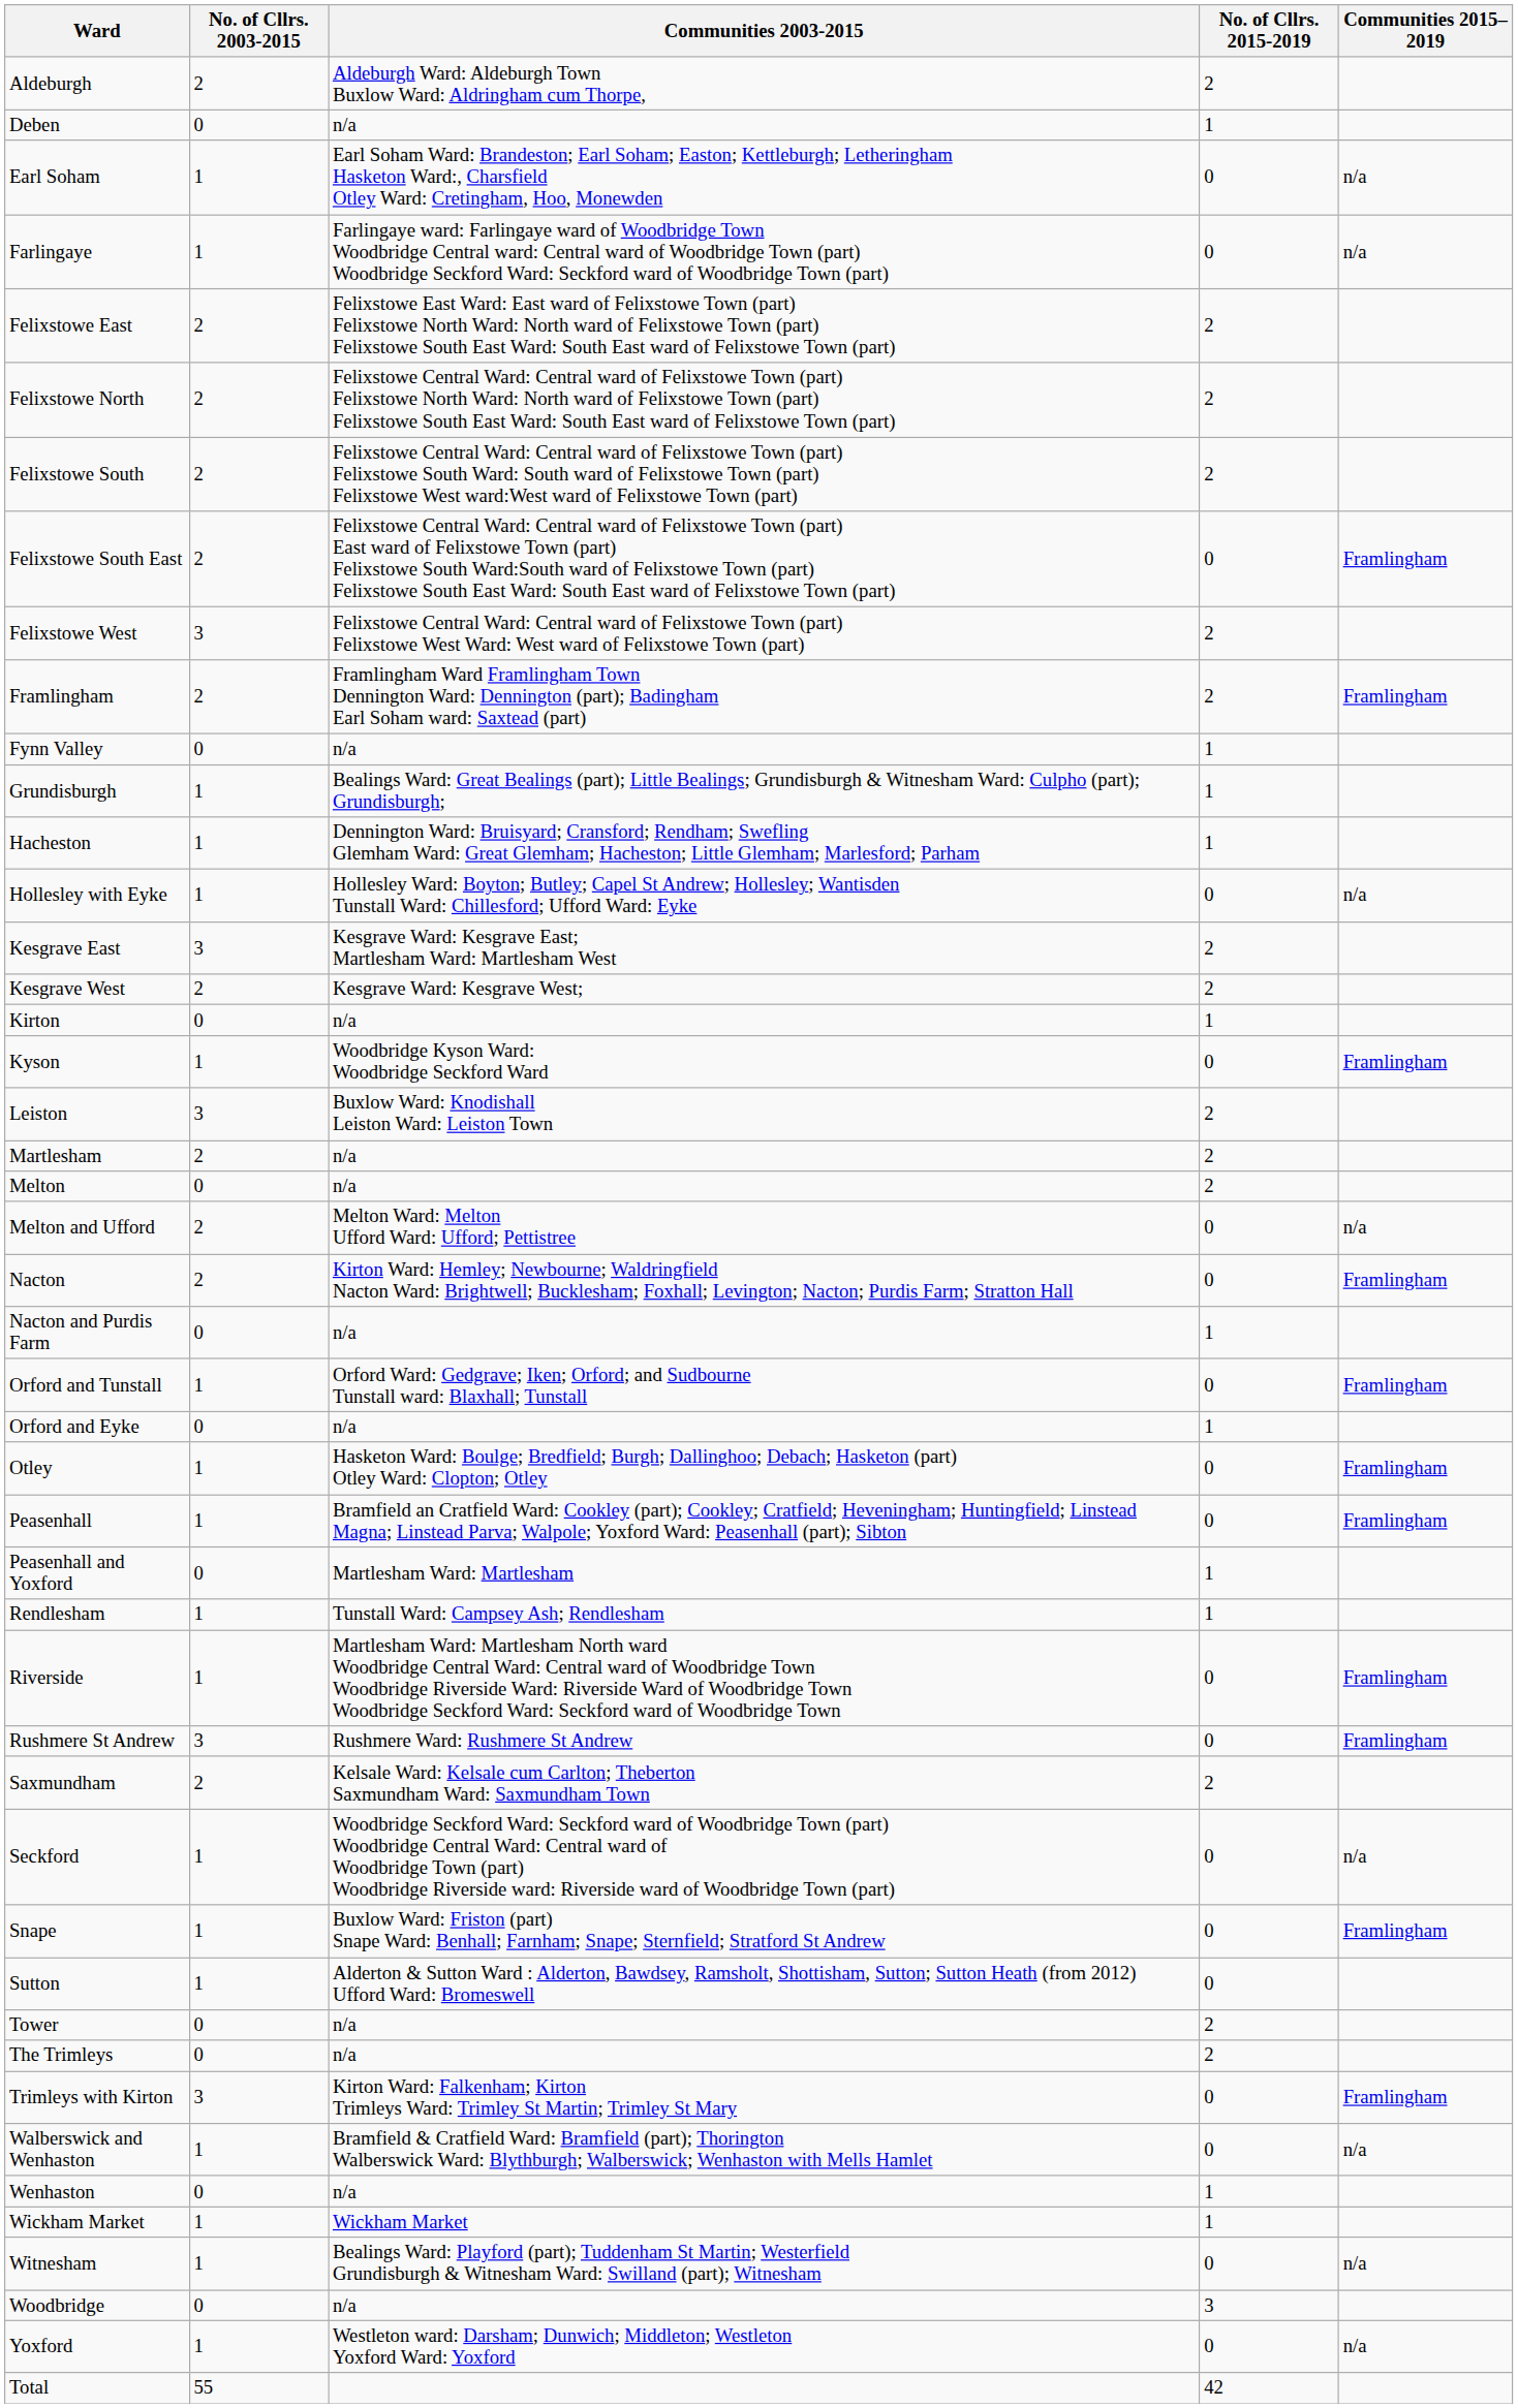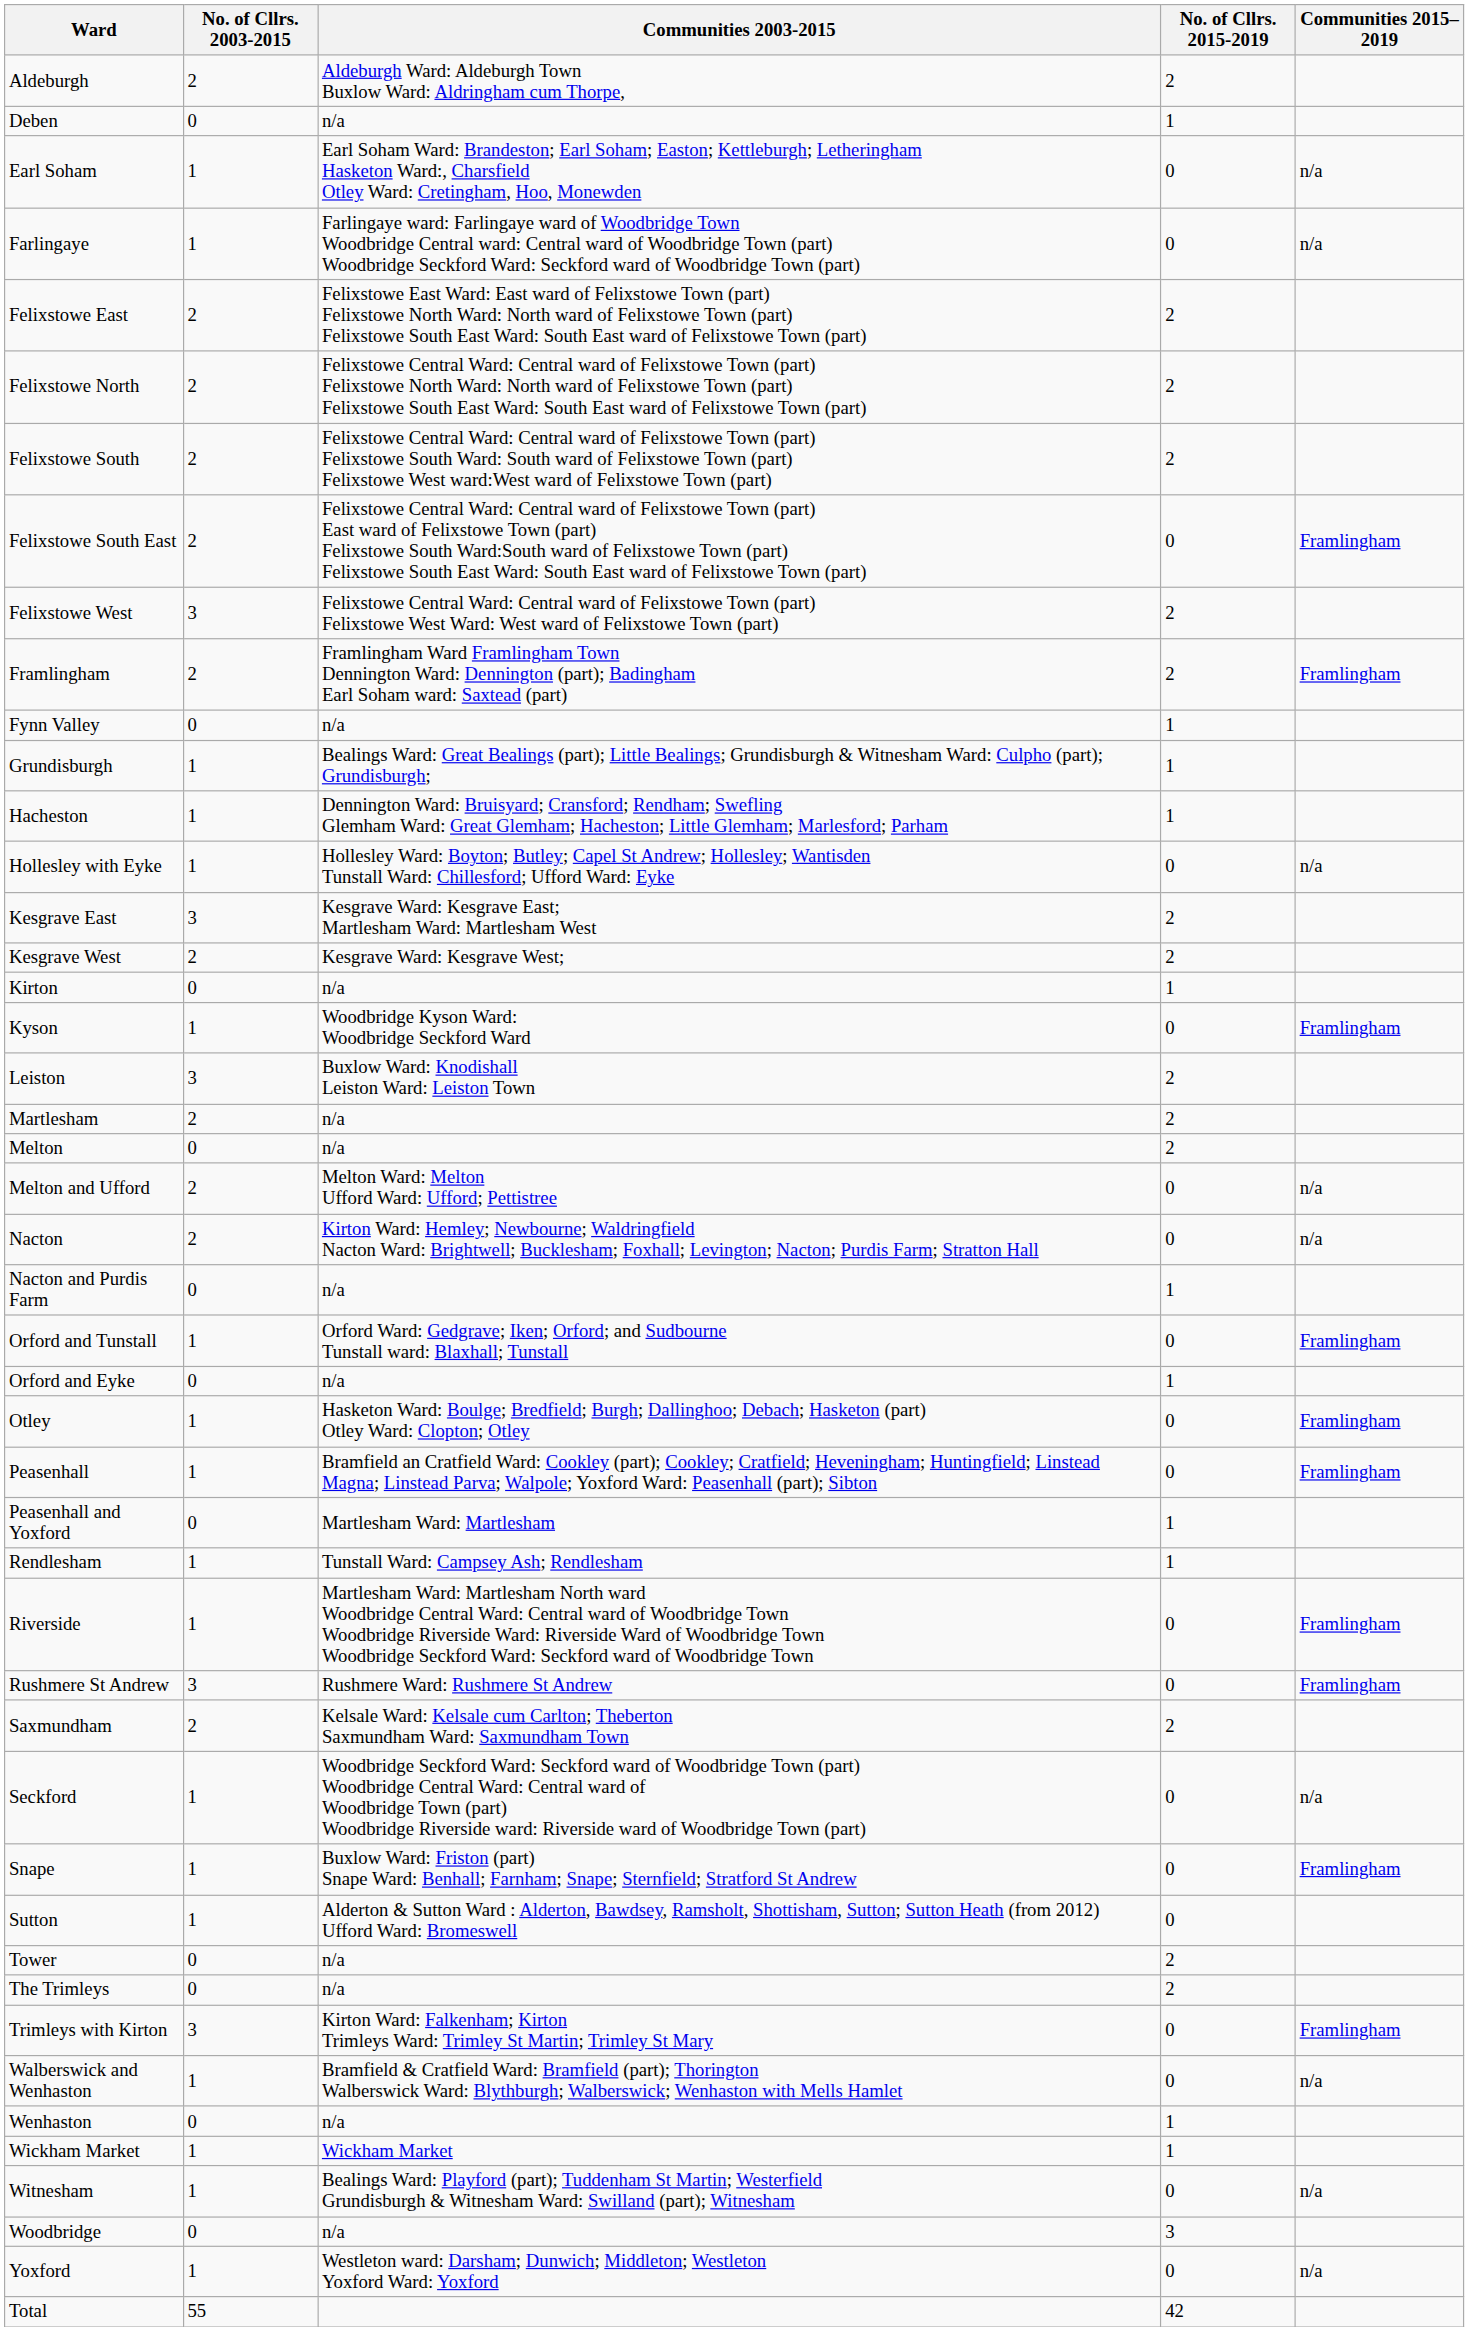Nacton | Communities 2015–2019: Framlingham -> n/a
